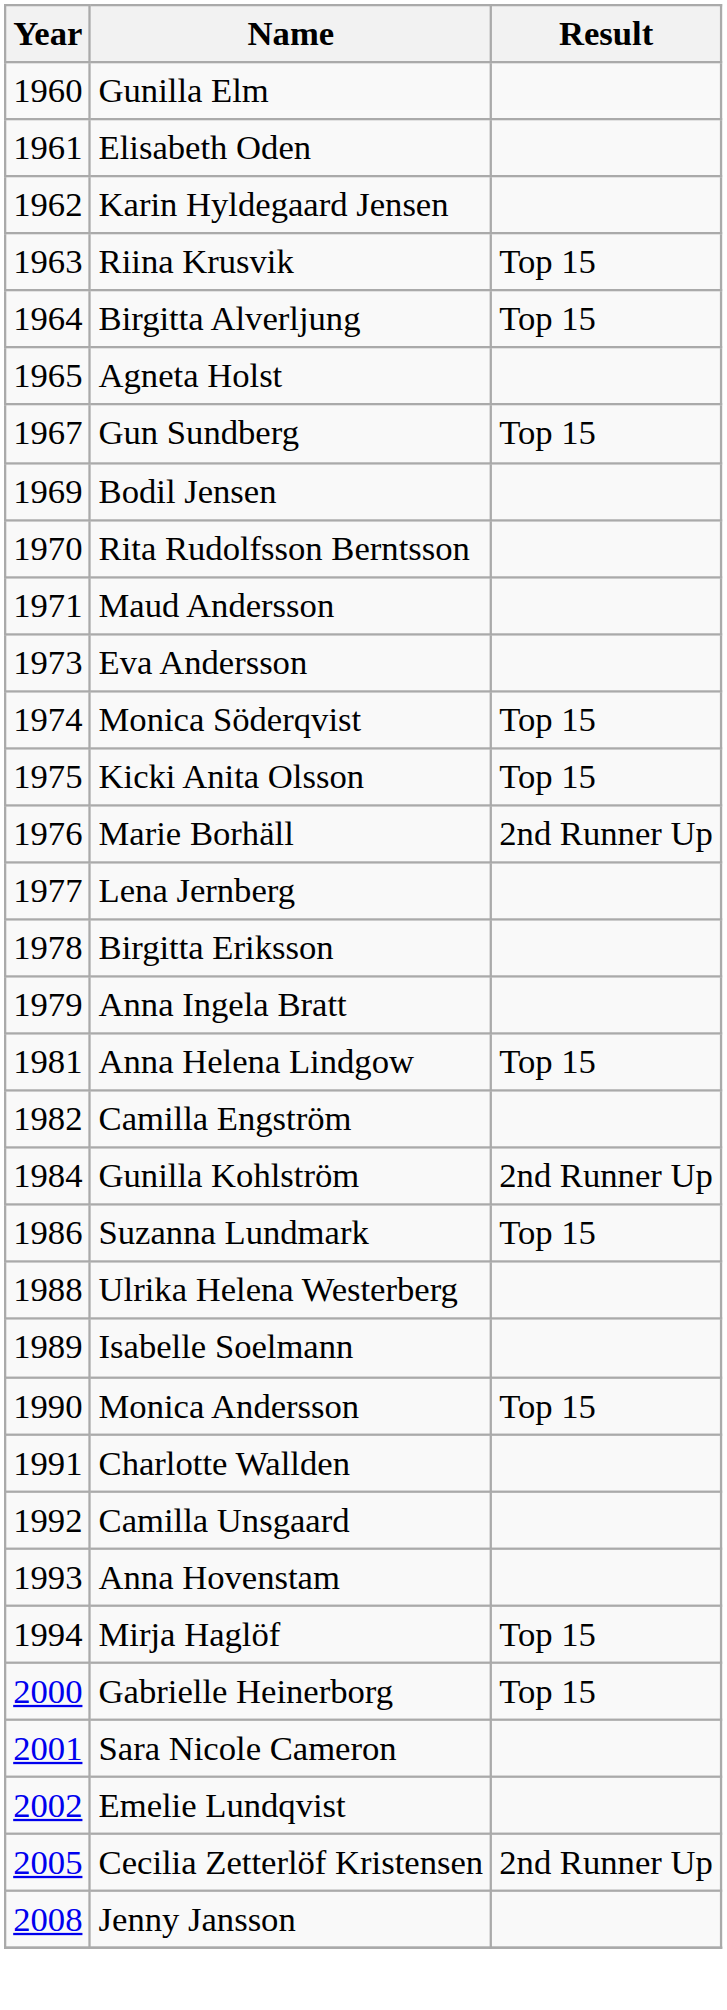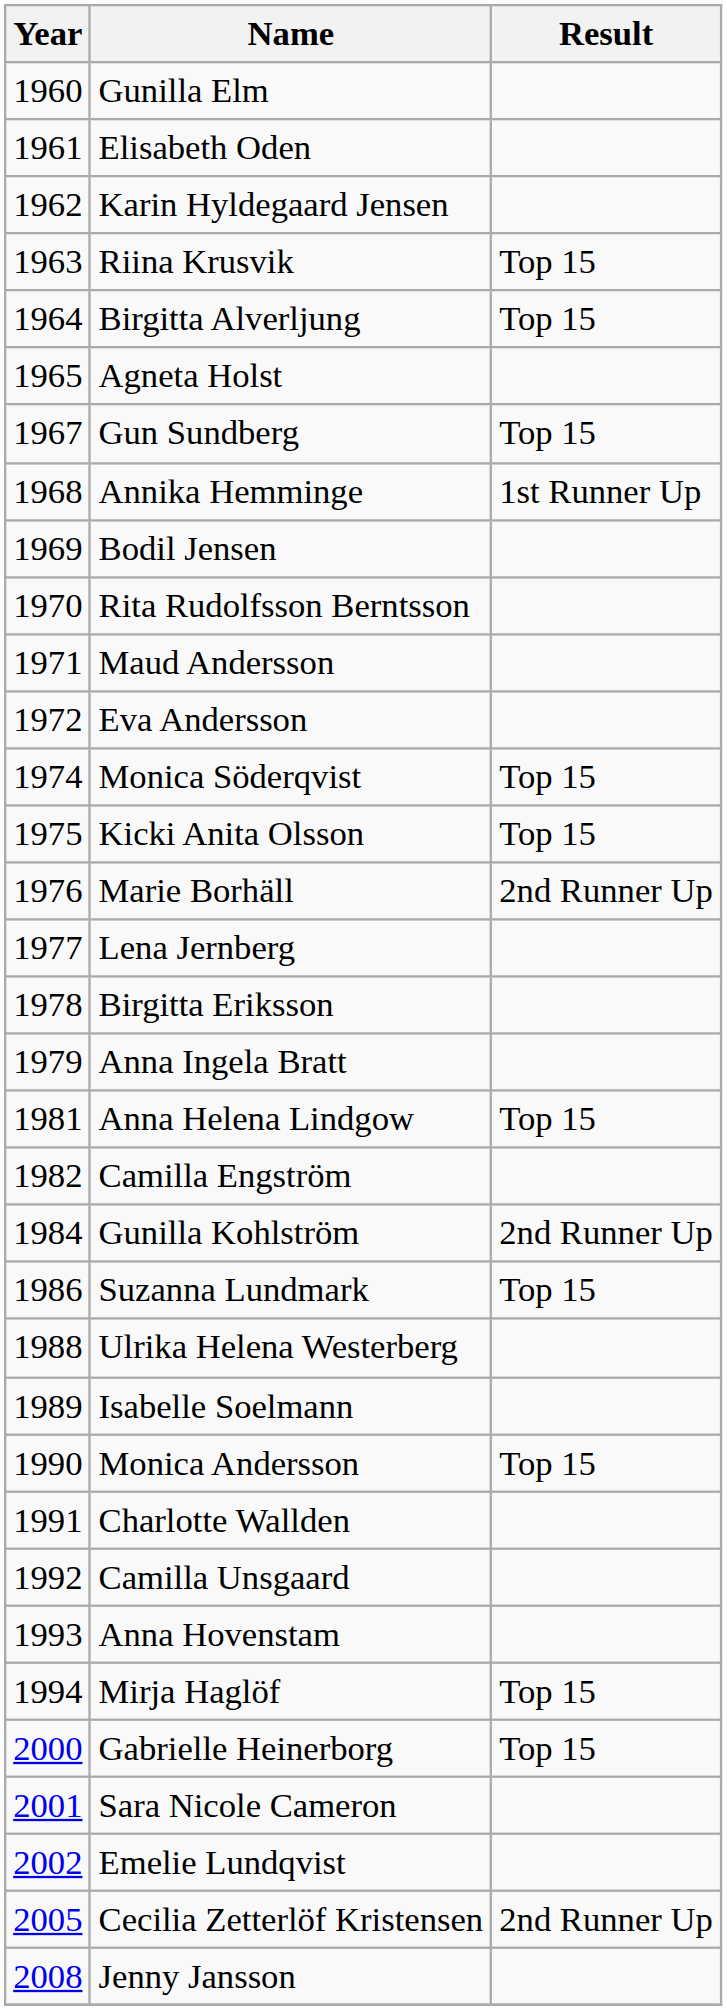+ row: 1968 | Annika Hemminge | 1st Runner Up
Eva Andersson | Year: 1973 -> 1972
